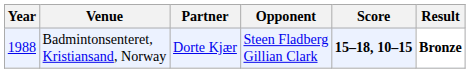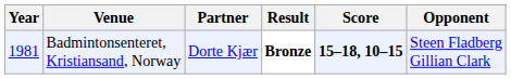columns swapped: Opponent <-> Result
Badmintonsenteret, Kristiansand, Norway | Year: 1988 -> 1981
